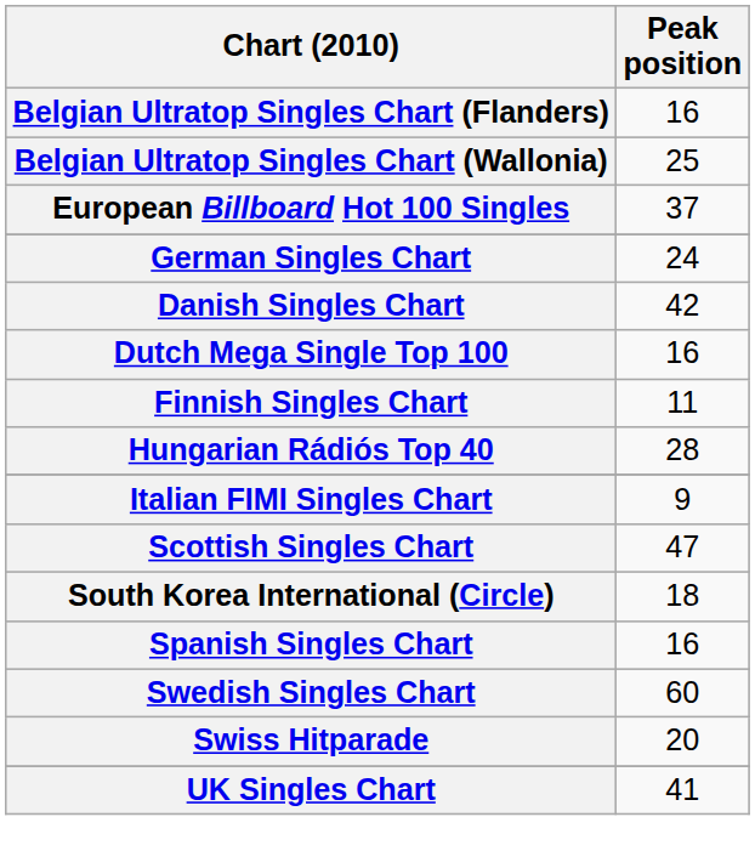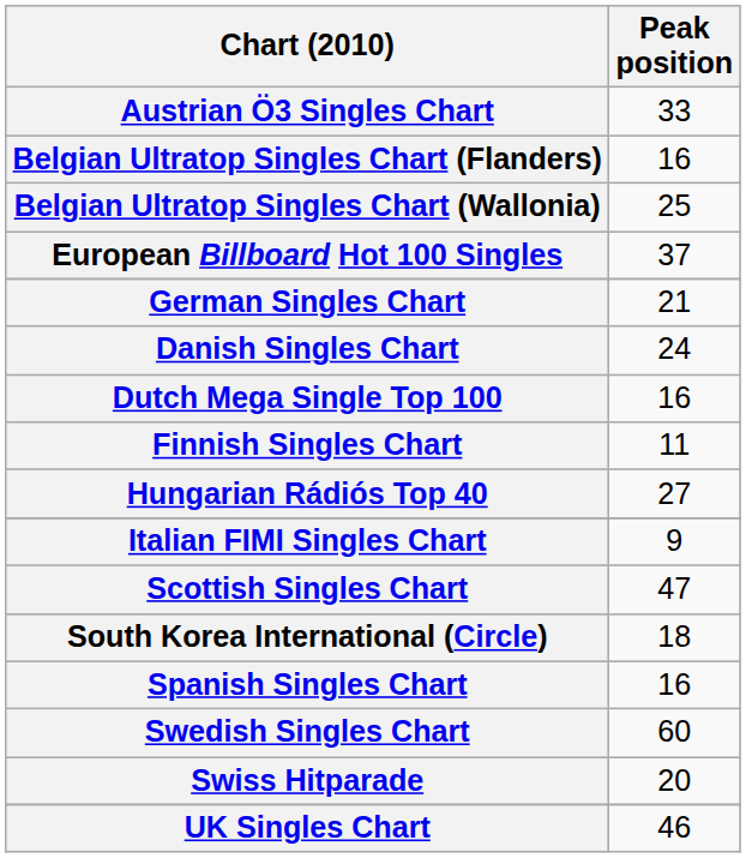+ row: Austrian Ö3 Singles Chart | 33
German Singles Chart | Peak position: 24 -> 21
Danish Singles Chart | Peak position: 42 -> 24
Hungarian Rádiós Top 40 | Peak position: 28 -> 27
UK Singles Chart | Peak position: 41 -> 46
